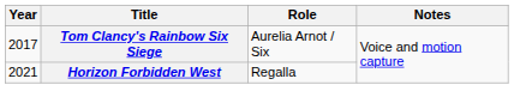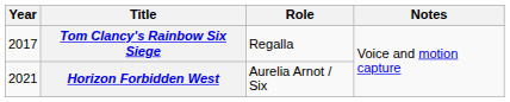Tom Clancy's Rainbow Six Siege | Role: Aurelia Arnot / Six -> Regalla
Horizon Forbidden West | Role: Regalla -> Aurelia Arnot / Six
